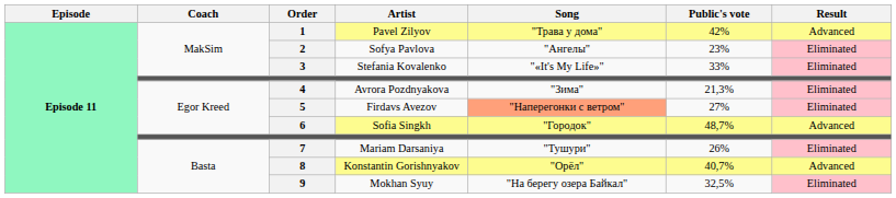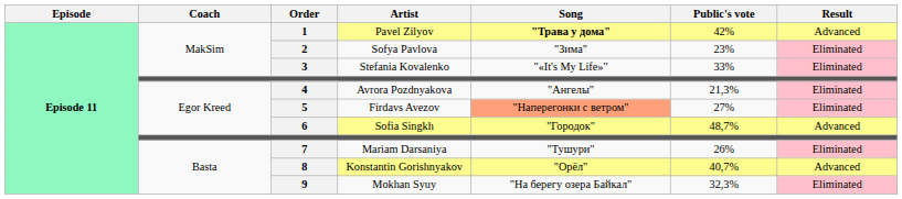Pavel Zilyov | Song: normal -> bold
Sofya Pavlova | Song: "Ангелы" -> "Зима"
Avrora Pozdnyakova | Song: "Зима" -> "Ангелы"
Mokhan Syuy | Public's vote: 32,5% -> 32,3%
